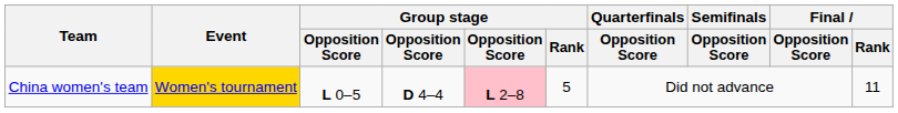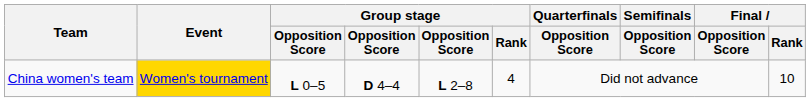China women's team | column 5: pink background -> no background
China women's team | Group stage / Rank: 5 -> 4
China women's team | Final / Rank: 11 -> 10
